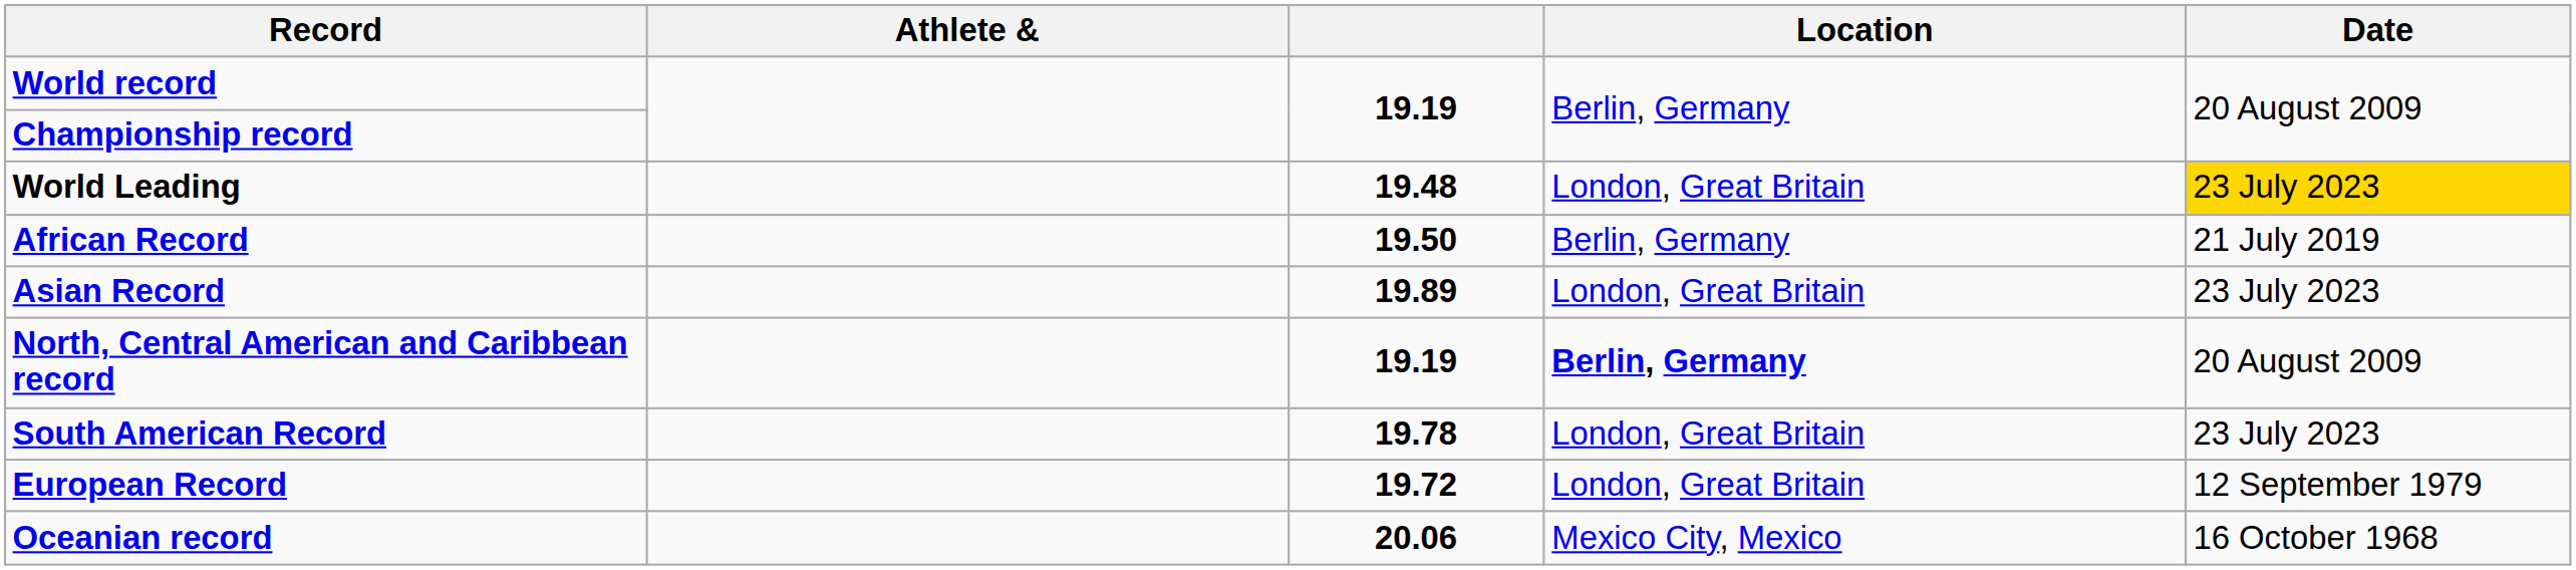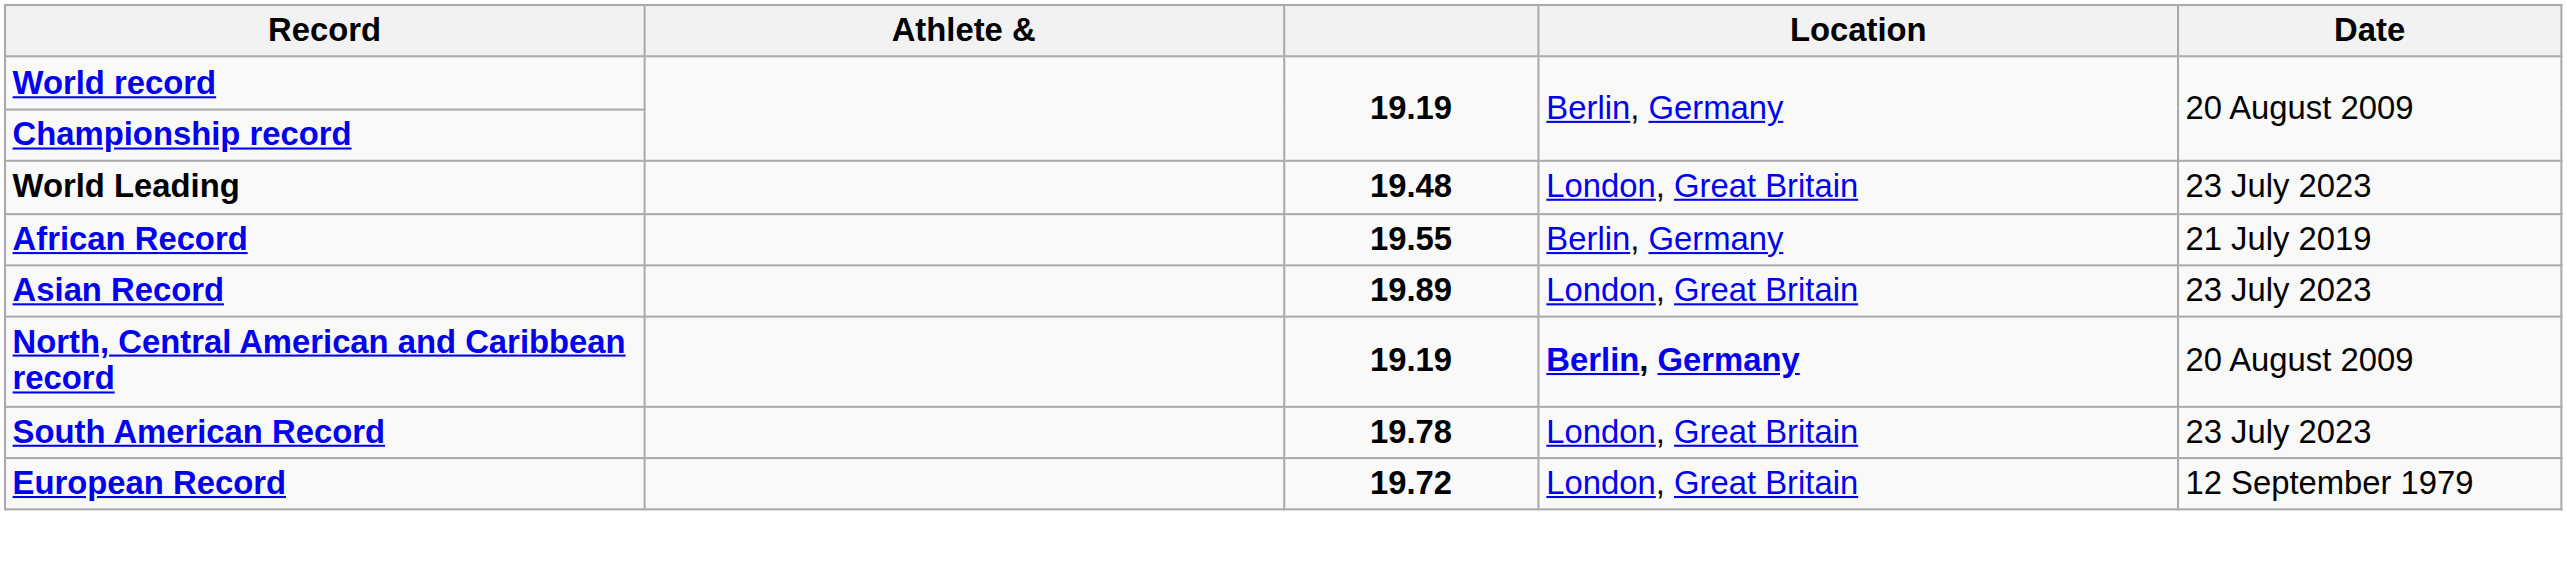World Leading | Date: gold background -> no background
African Record | column 3: 19.50 -> 19.55
- row: Oceanian record | 20.06 | Mexico City, Mexico | 16 October 1968
